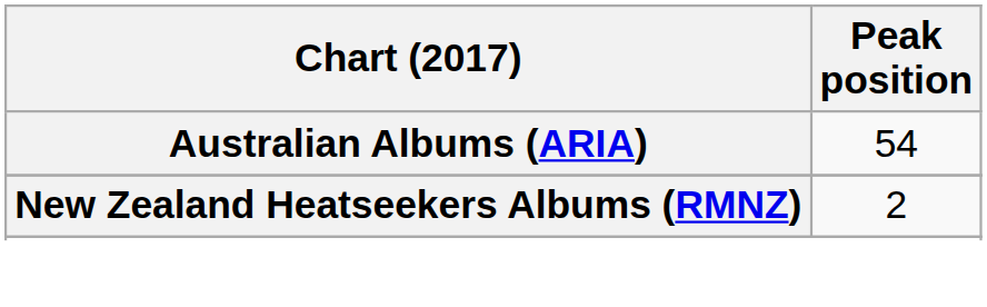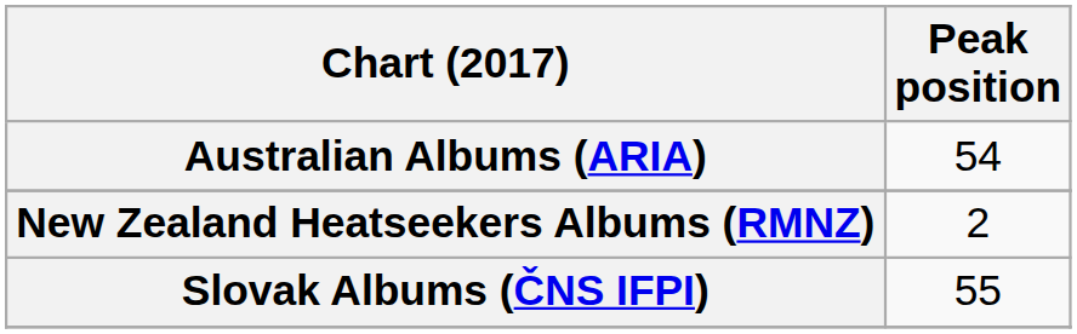+ row: Slovak Albums (ČNS IFPI) | 55
